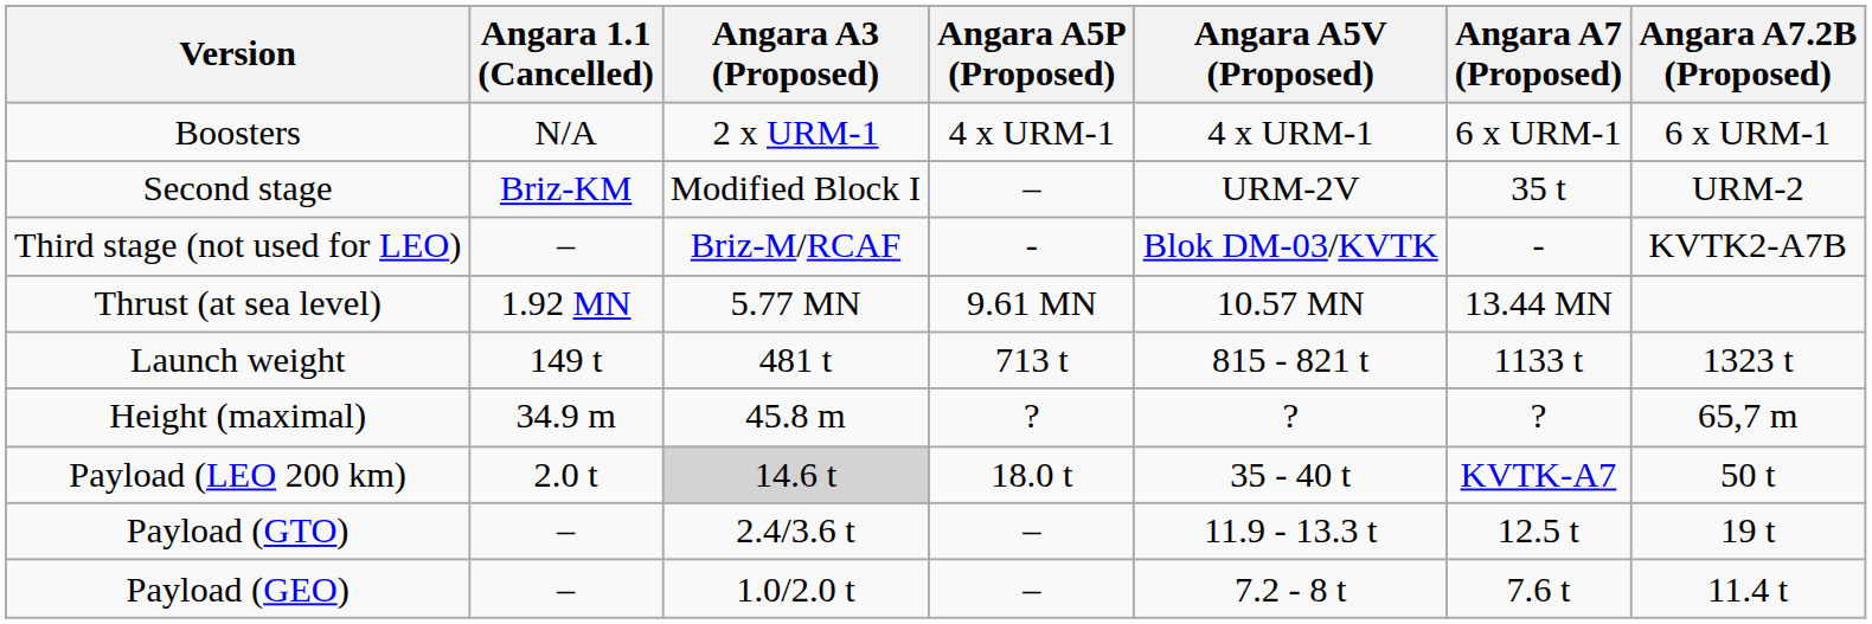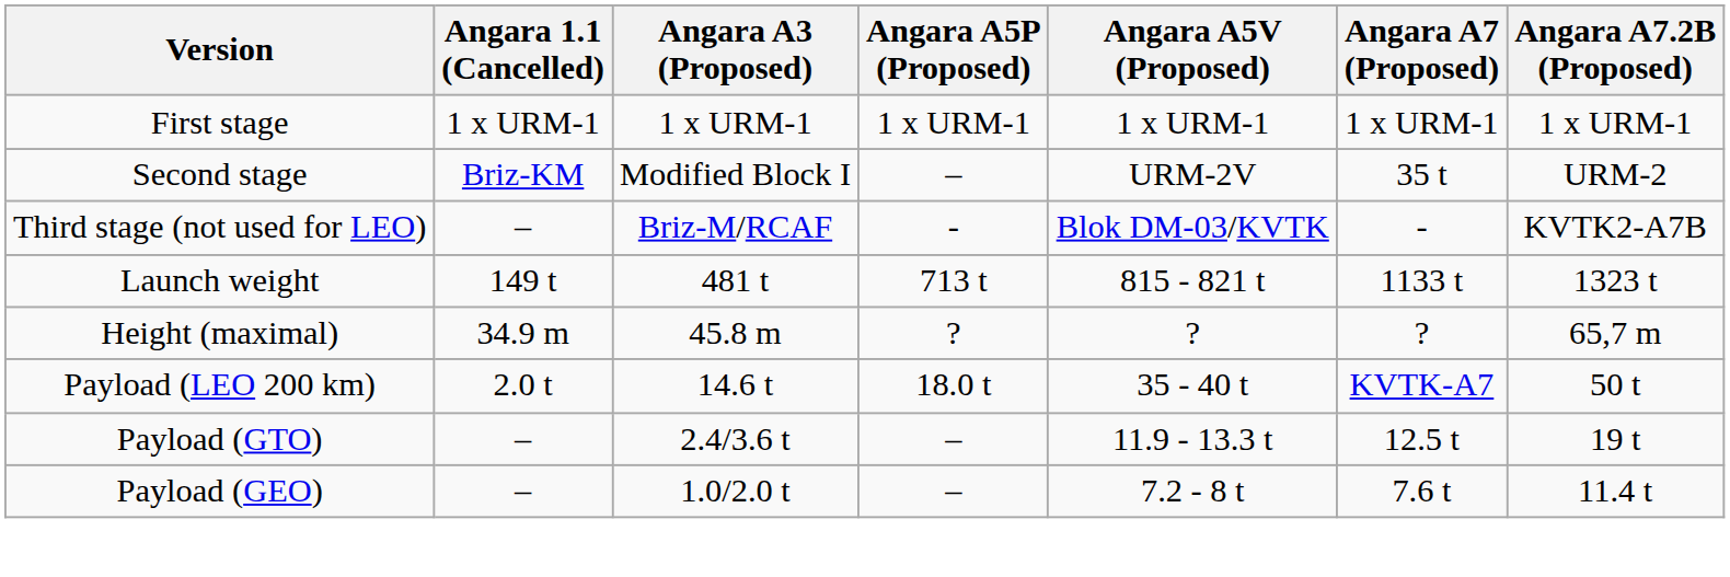- row: Boosters | N/A | 2 x URM-1 | 4 x URM-1 | 4 x URM-1 | 6 x URM-1 | 6 x URM-1
+ row: First stage | 1 x URM-1 | 1 x URM-1 | 1 x URM-1 | 1 x URM-1 | 1 x URM-1 | 1 x URM-1
- row: Thrust (at sea level) | 1.92 MN | 5.77 MN | 9.61 MN | 10.57 MN | 13.44 MN
Payload (LEO 200 km) | Angara A3 (Proposed): lightgrey background -> no background
